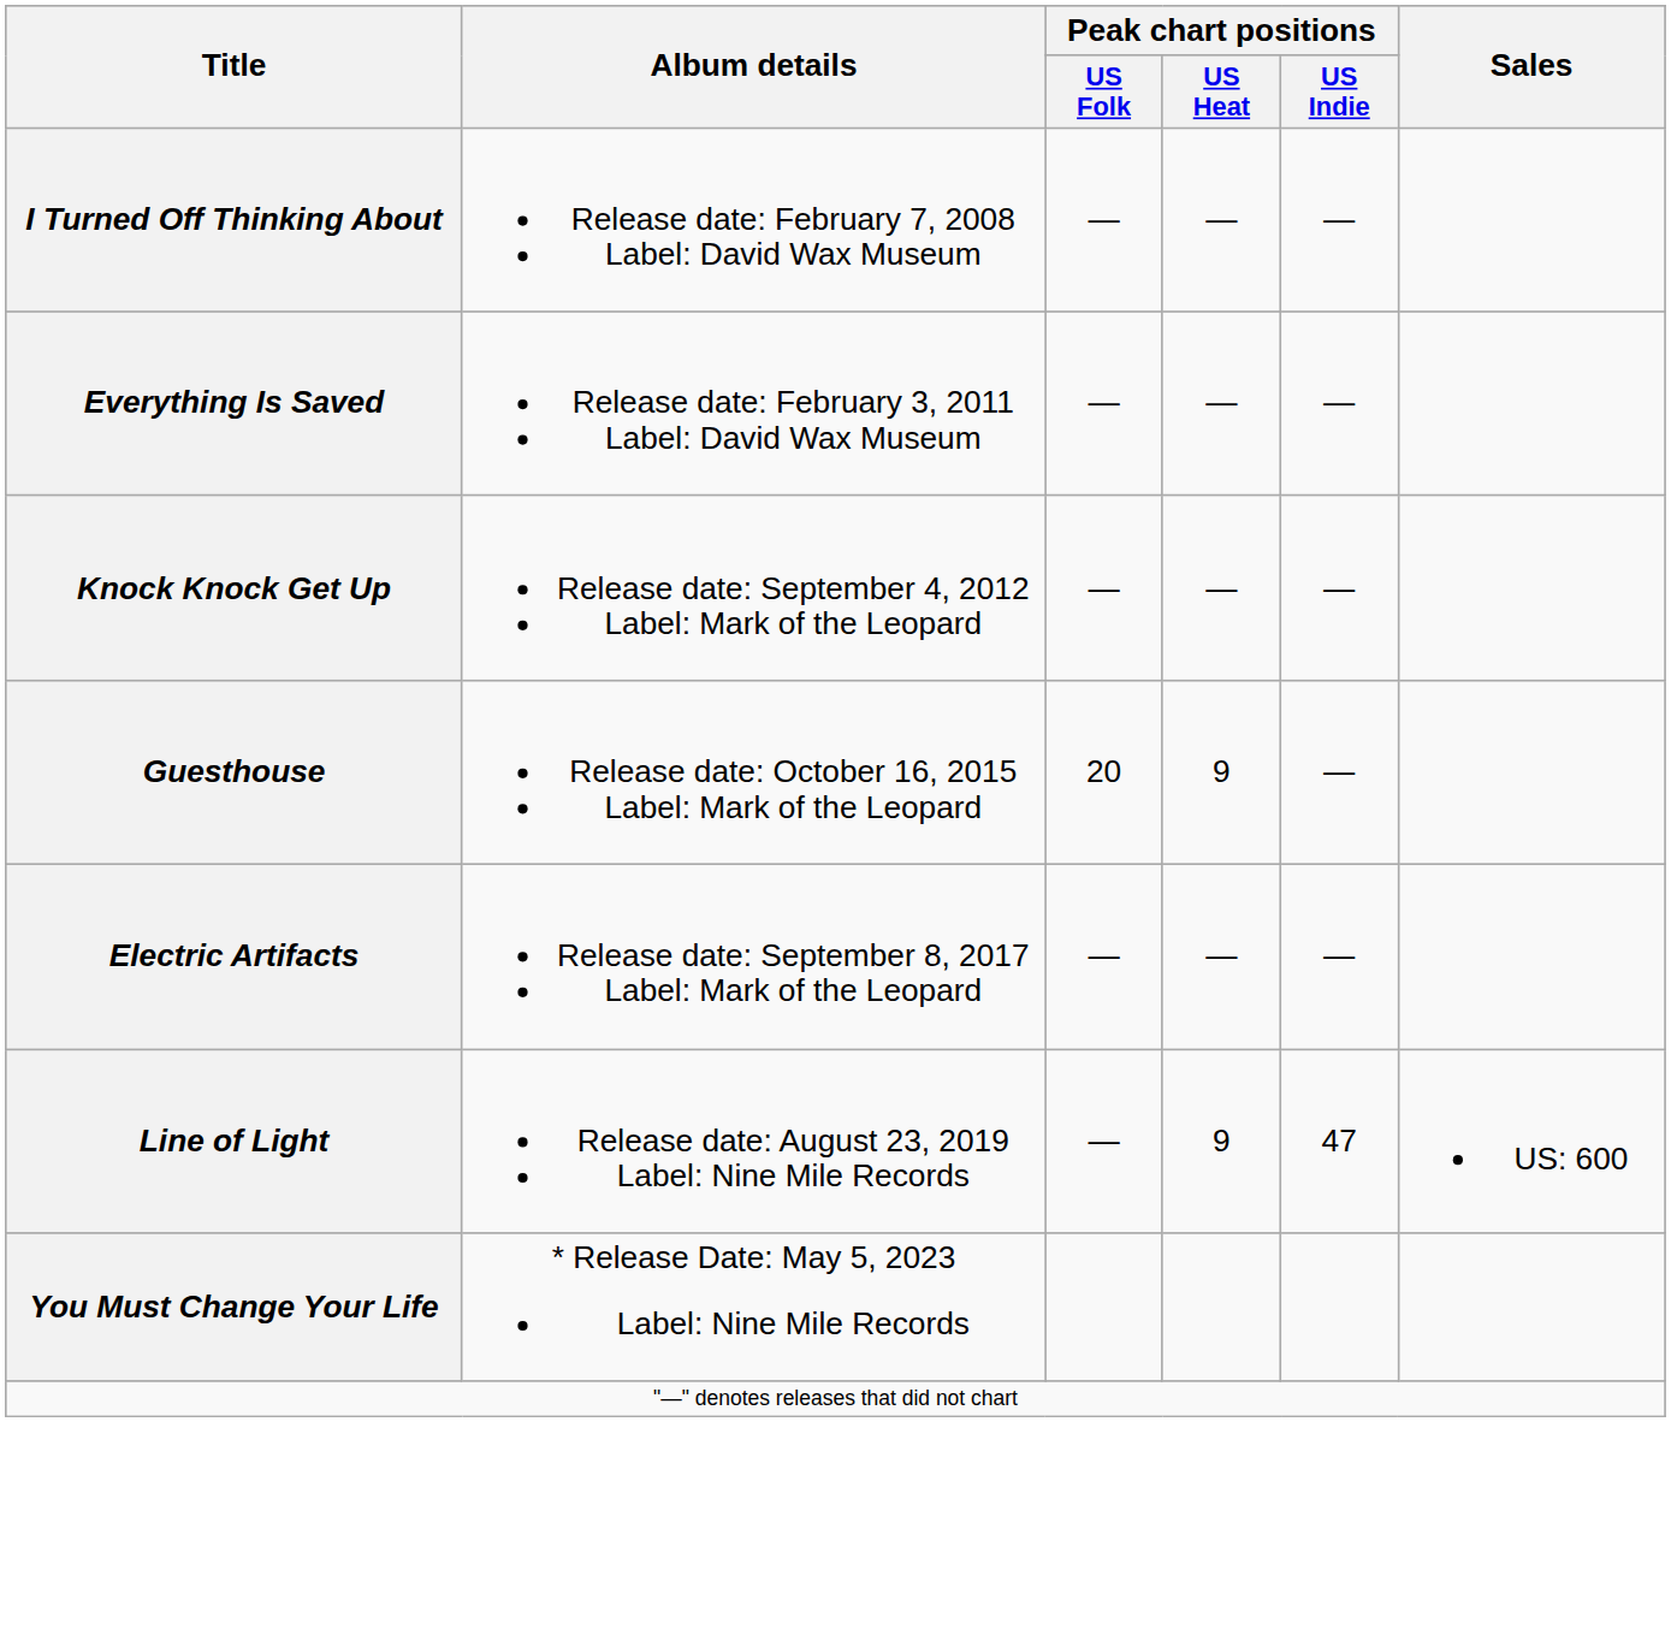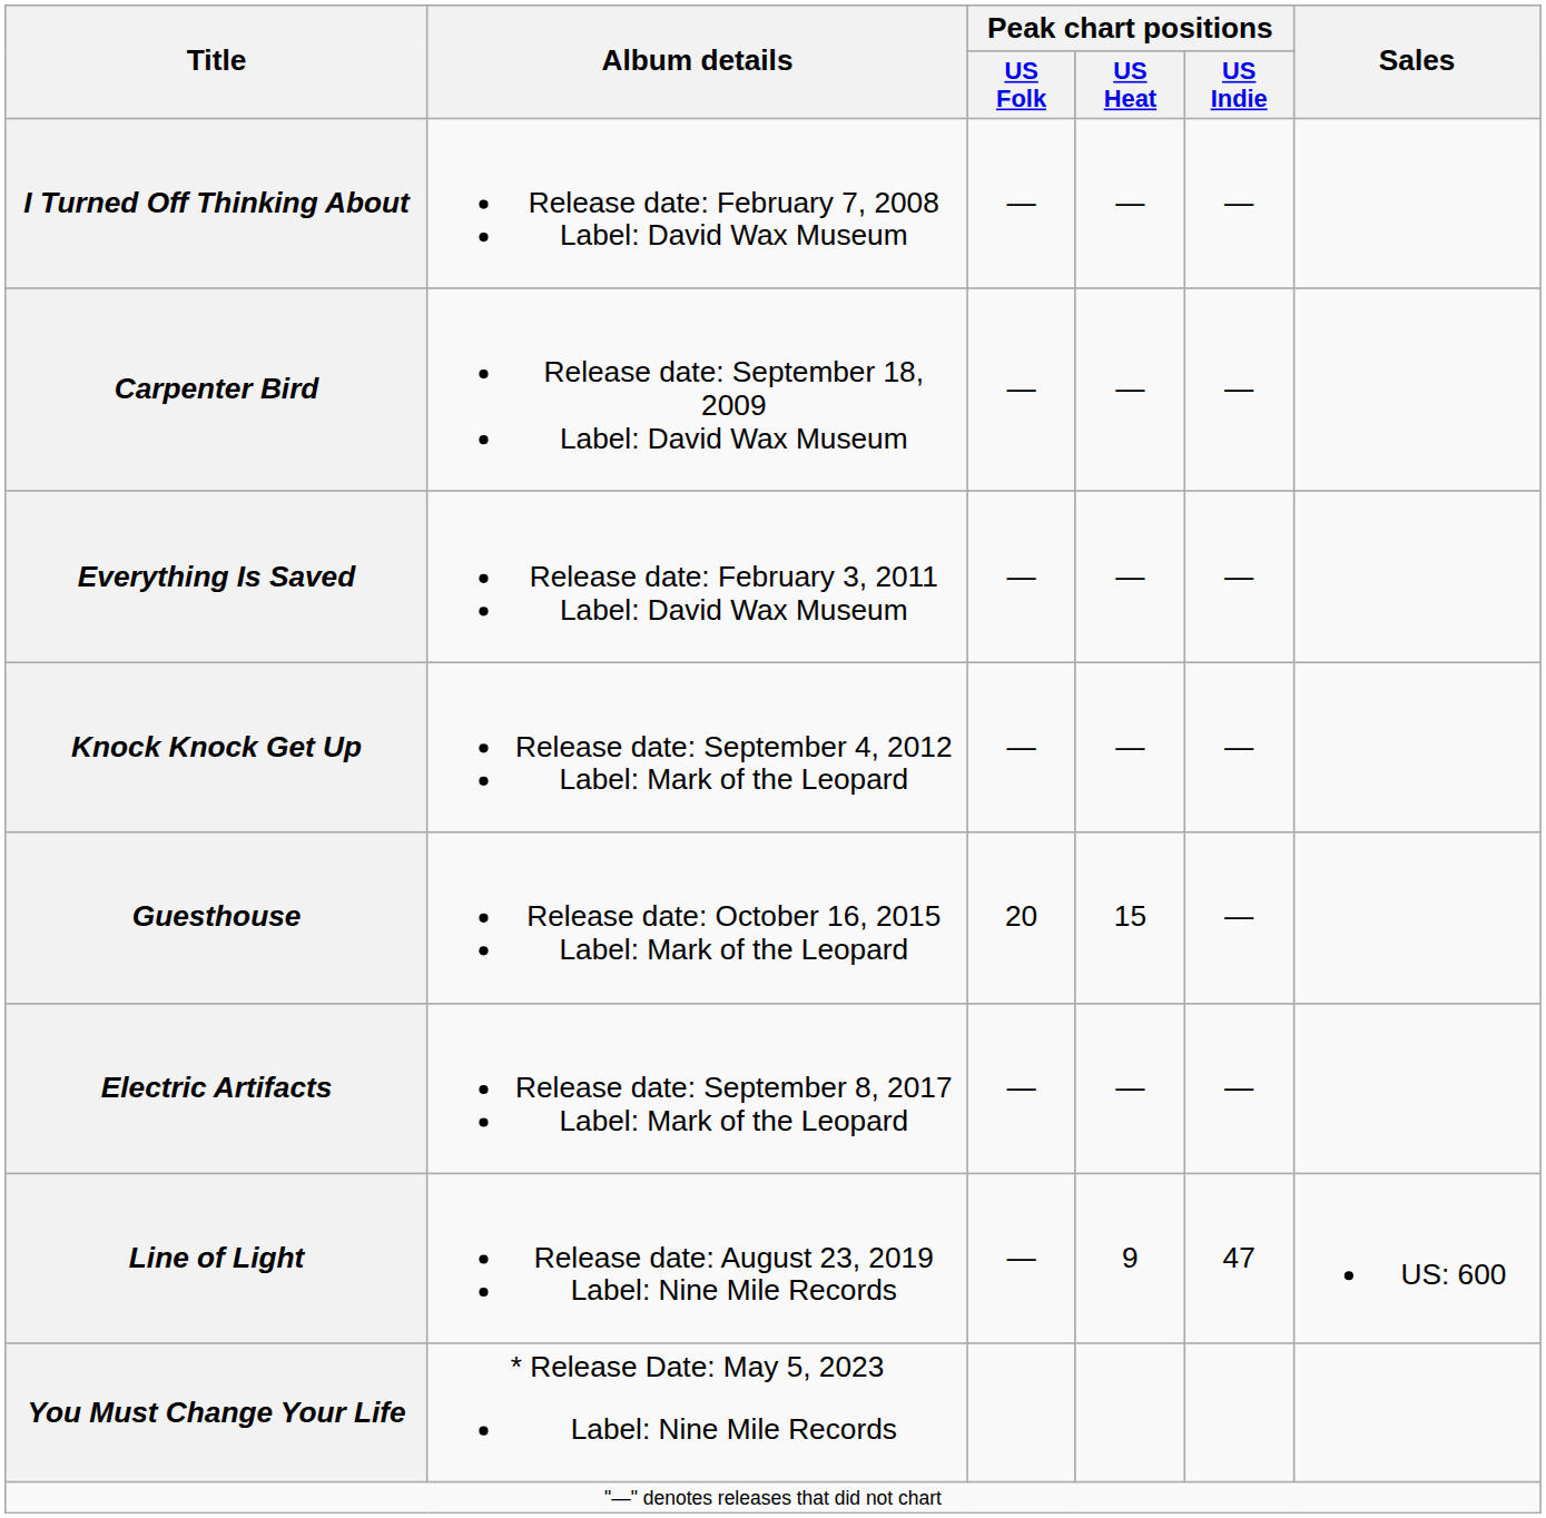+ row: Carpenter Bird | Release date: September 18, 2009 Label: David Wax Museum | — | — | —
Guesthouse | Peak chart positions / US Heat: 9 -> 15
